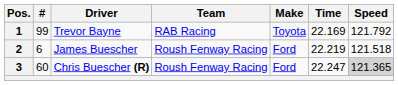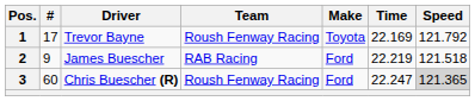1 | #: 99 -> 17
1 | Team: RAB Racing -> Roush Fenway Racing
2 | #: 6 -> 9
2 | Team: Roush Fenway Racing -> RAB Racing
